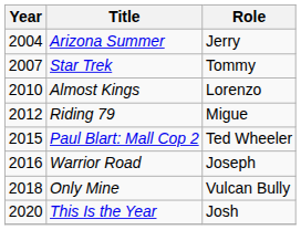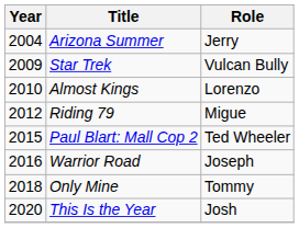Star Trek | Year: 2007 -> 2009
Star Trek | Role: Tommy -> Vulcan Bully
Only Mine | Role: Vulcan Bully -> Tommy
